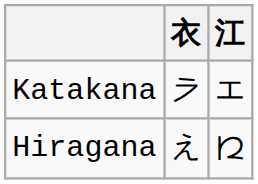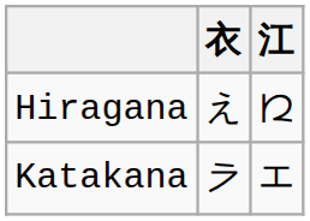rows swapped: Hiragana <-> Katakana
